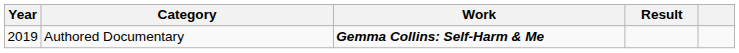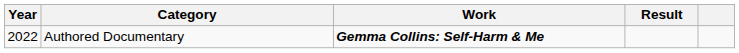Authored Documentary | Year: 2019 -> 2022
